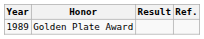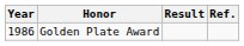Golden Plate Award | Year: 1989 -> 1986
